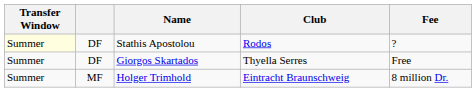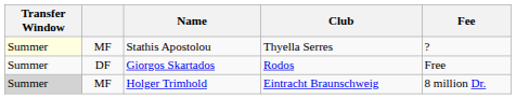Stathis Apostolou | column 2: DF -> MF
Stathis Apostolou | Club: Rodos -> Thyella Serres
Giorgos Skartados | Club: Thyella Serres -> Rodos
Holger Trimhold | Transfer Window: no background -> lightgrey background
